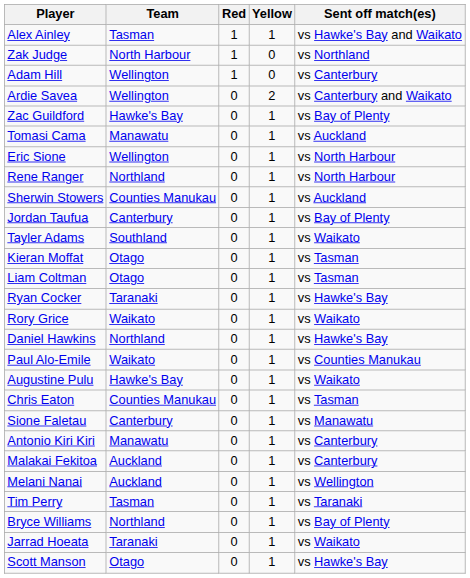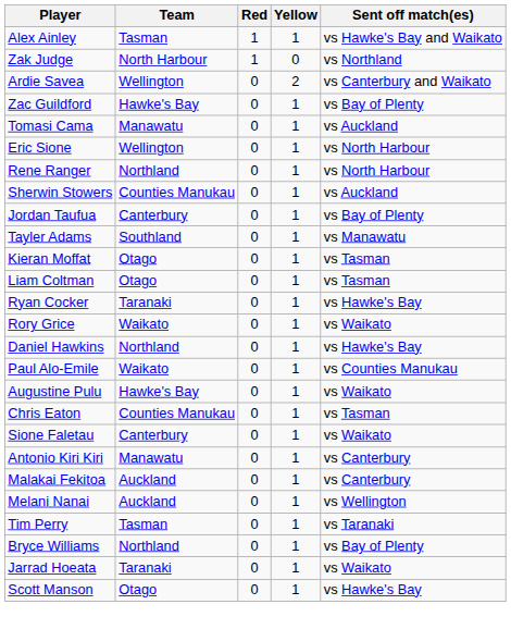- row: Adam Hill | Wellington | 1 | 0 | vs Canterbury
Tayler Adams | Sent off match(es): vs Waikato -> vs Manawatu
Sione Faletau | Sent off match(es): vs Manawatu -> vs Waikato
